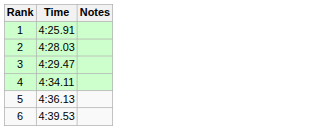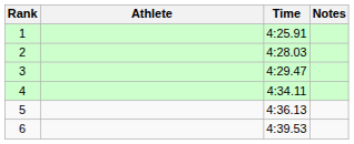+ column: Athlete
